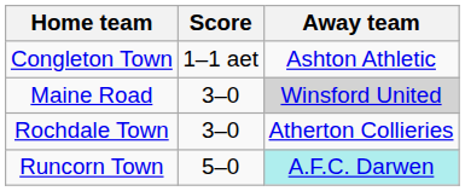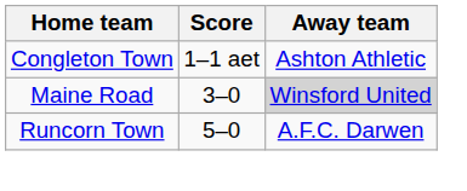- row: Rochdale Town | 3–0 | Atherton Collieries
Runcorn Town | Away team: paleturquoise background -> no background
